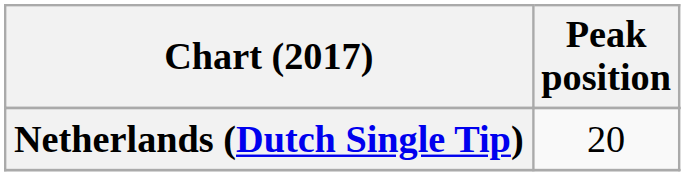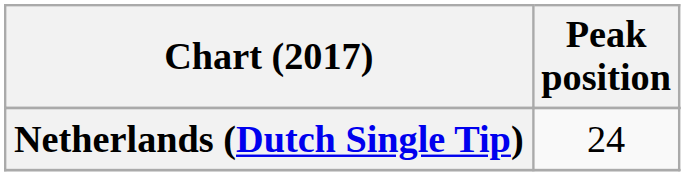Netherlands (Dutch Single Tip) | Peak position: 20 -> 24
